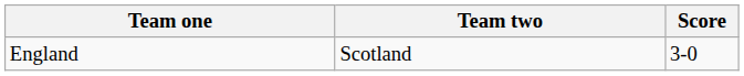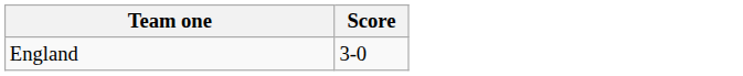- column: Team two | Scotland
